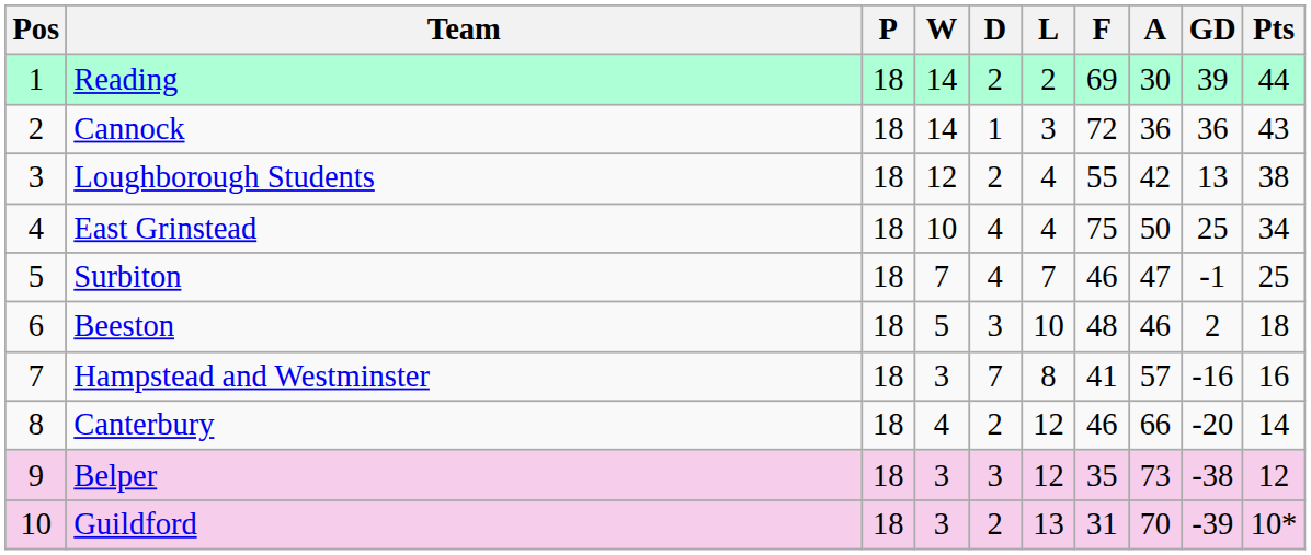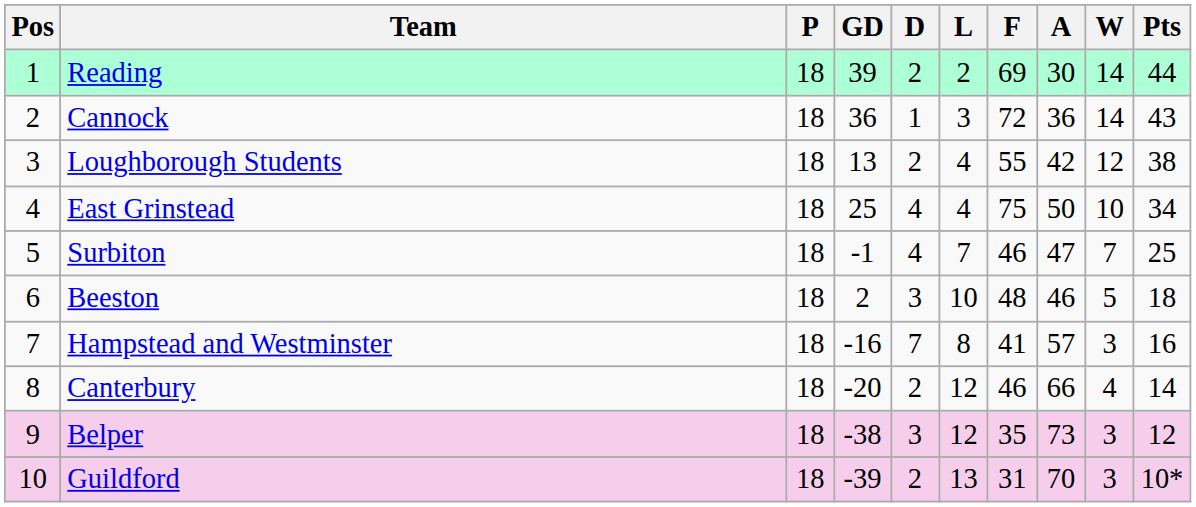columns swapped: W <-> GD
